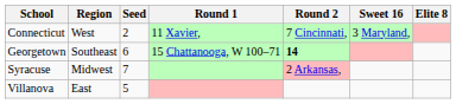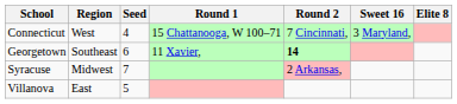Connecticut | Seed: 2 -> 4
Connecticut | Round 1: 11 Xavier, -> 15 Chattanooga, W 100–71
Georgetown | Round 1: 15 Chattanooga, W 100–71 -> 11 Xavier,
